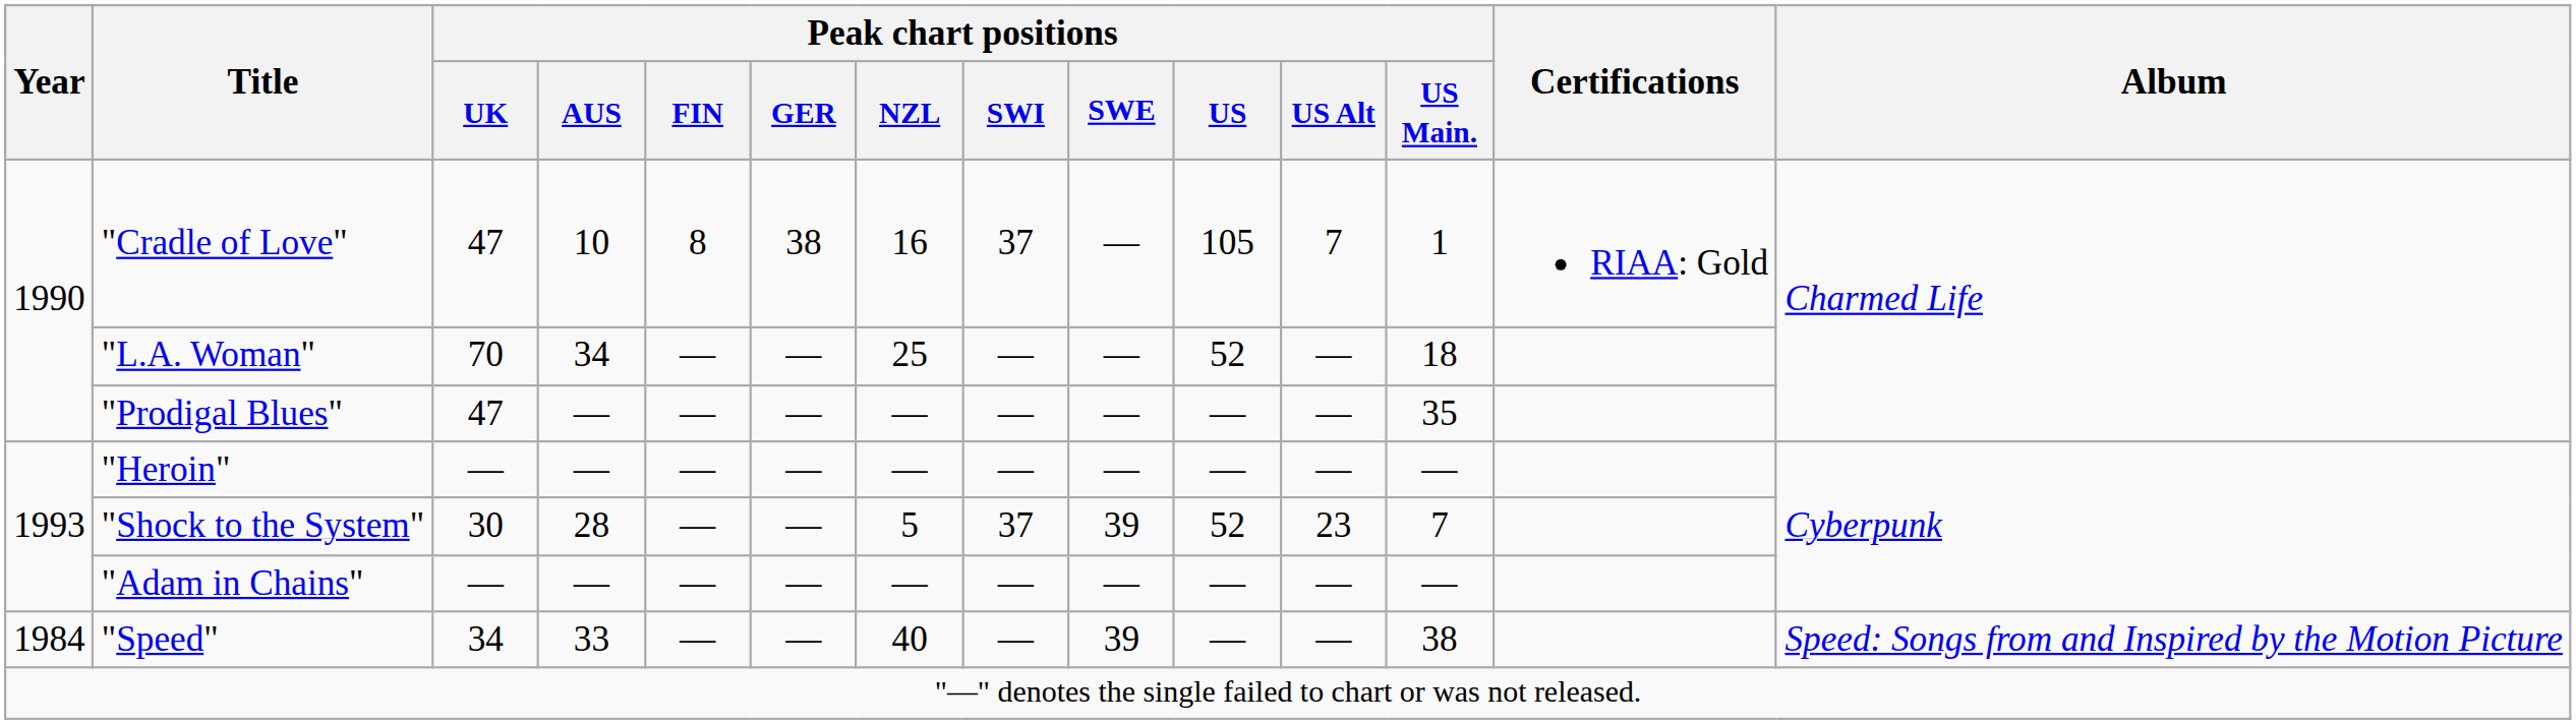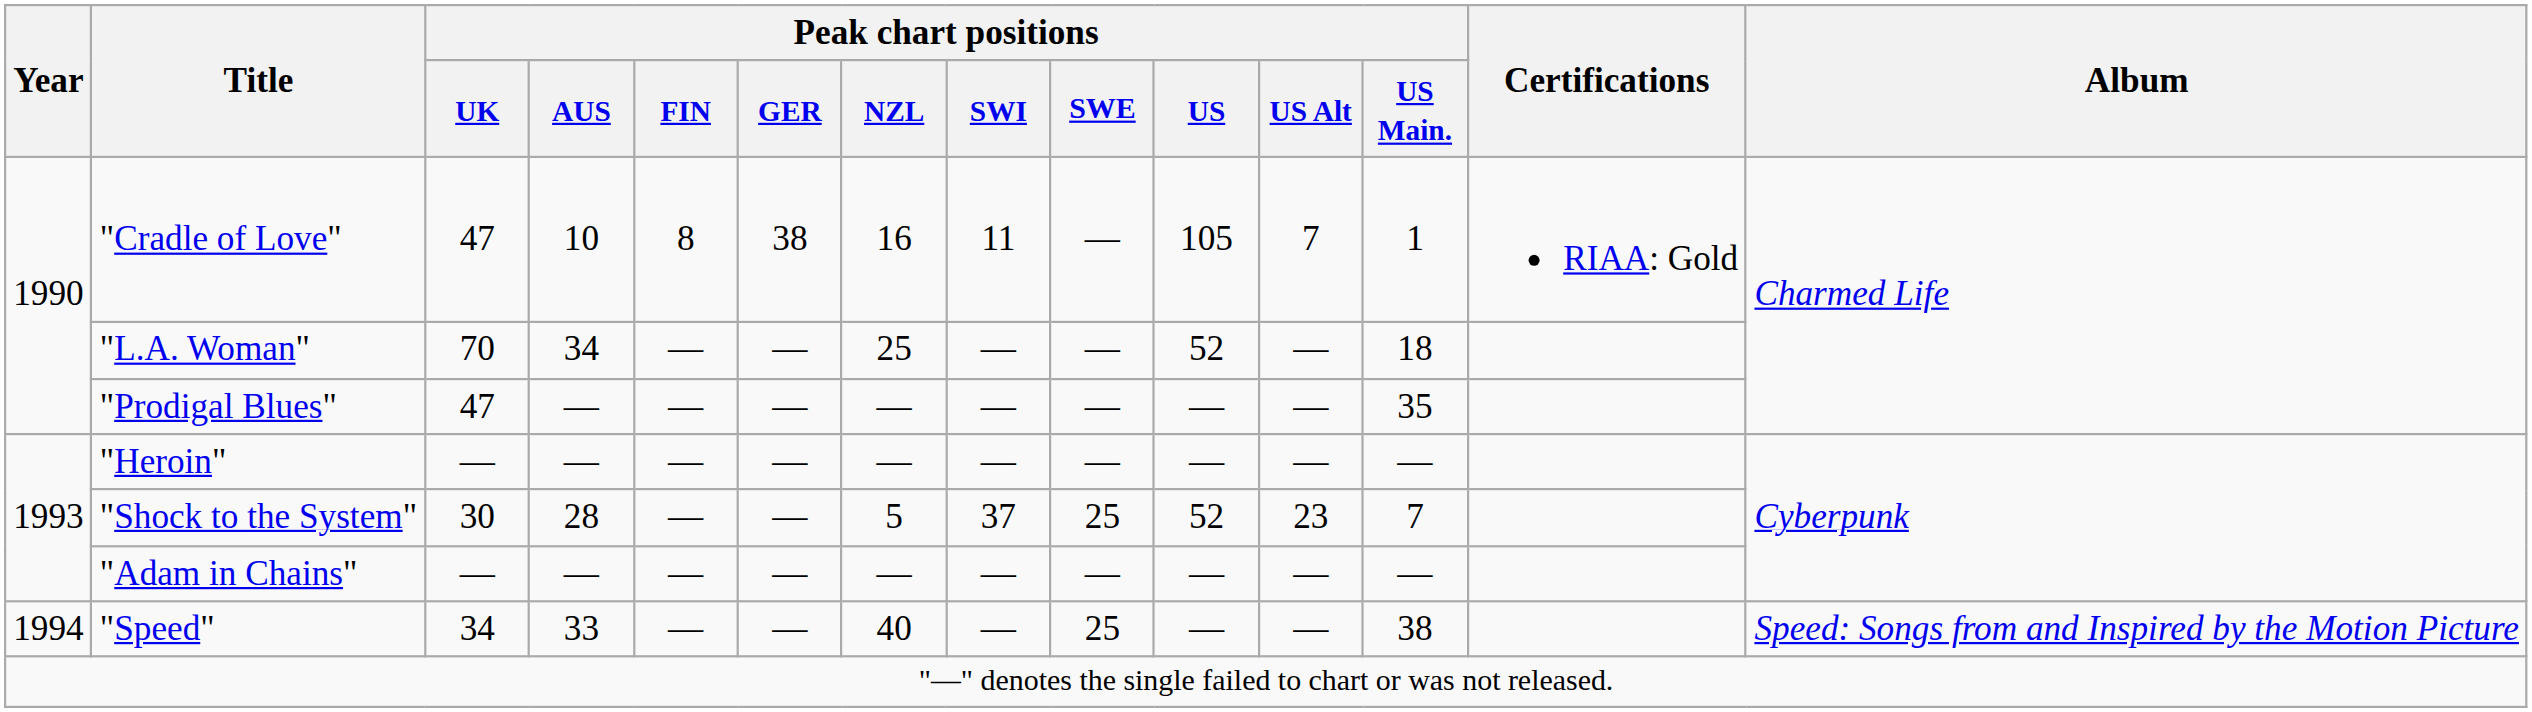"Cradle of Love" | Peak chart positions / SWI: 37 -> 11
"Shock to the System" | Peak chart positions / SWE: 39 -> 25
"Speed" | Year: 1984 -> 1994
"Speed" | Peak chart positions / SWE: 39 -> 25
